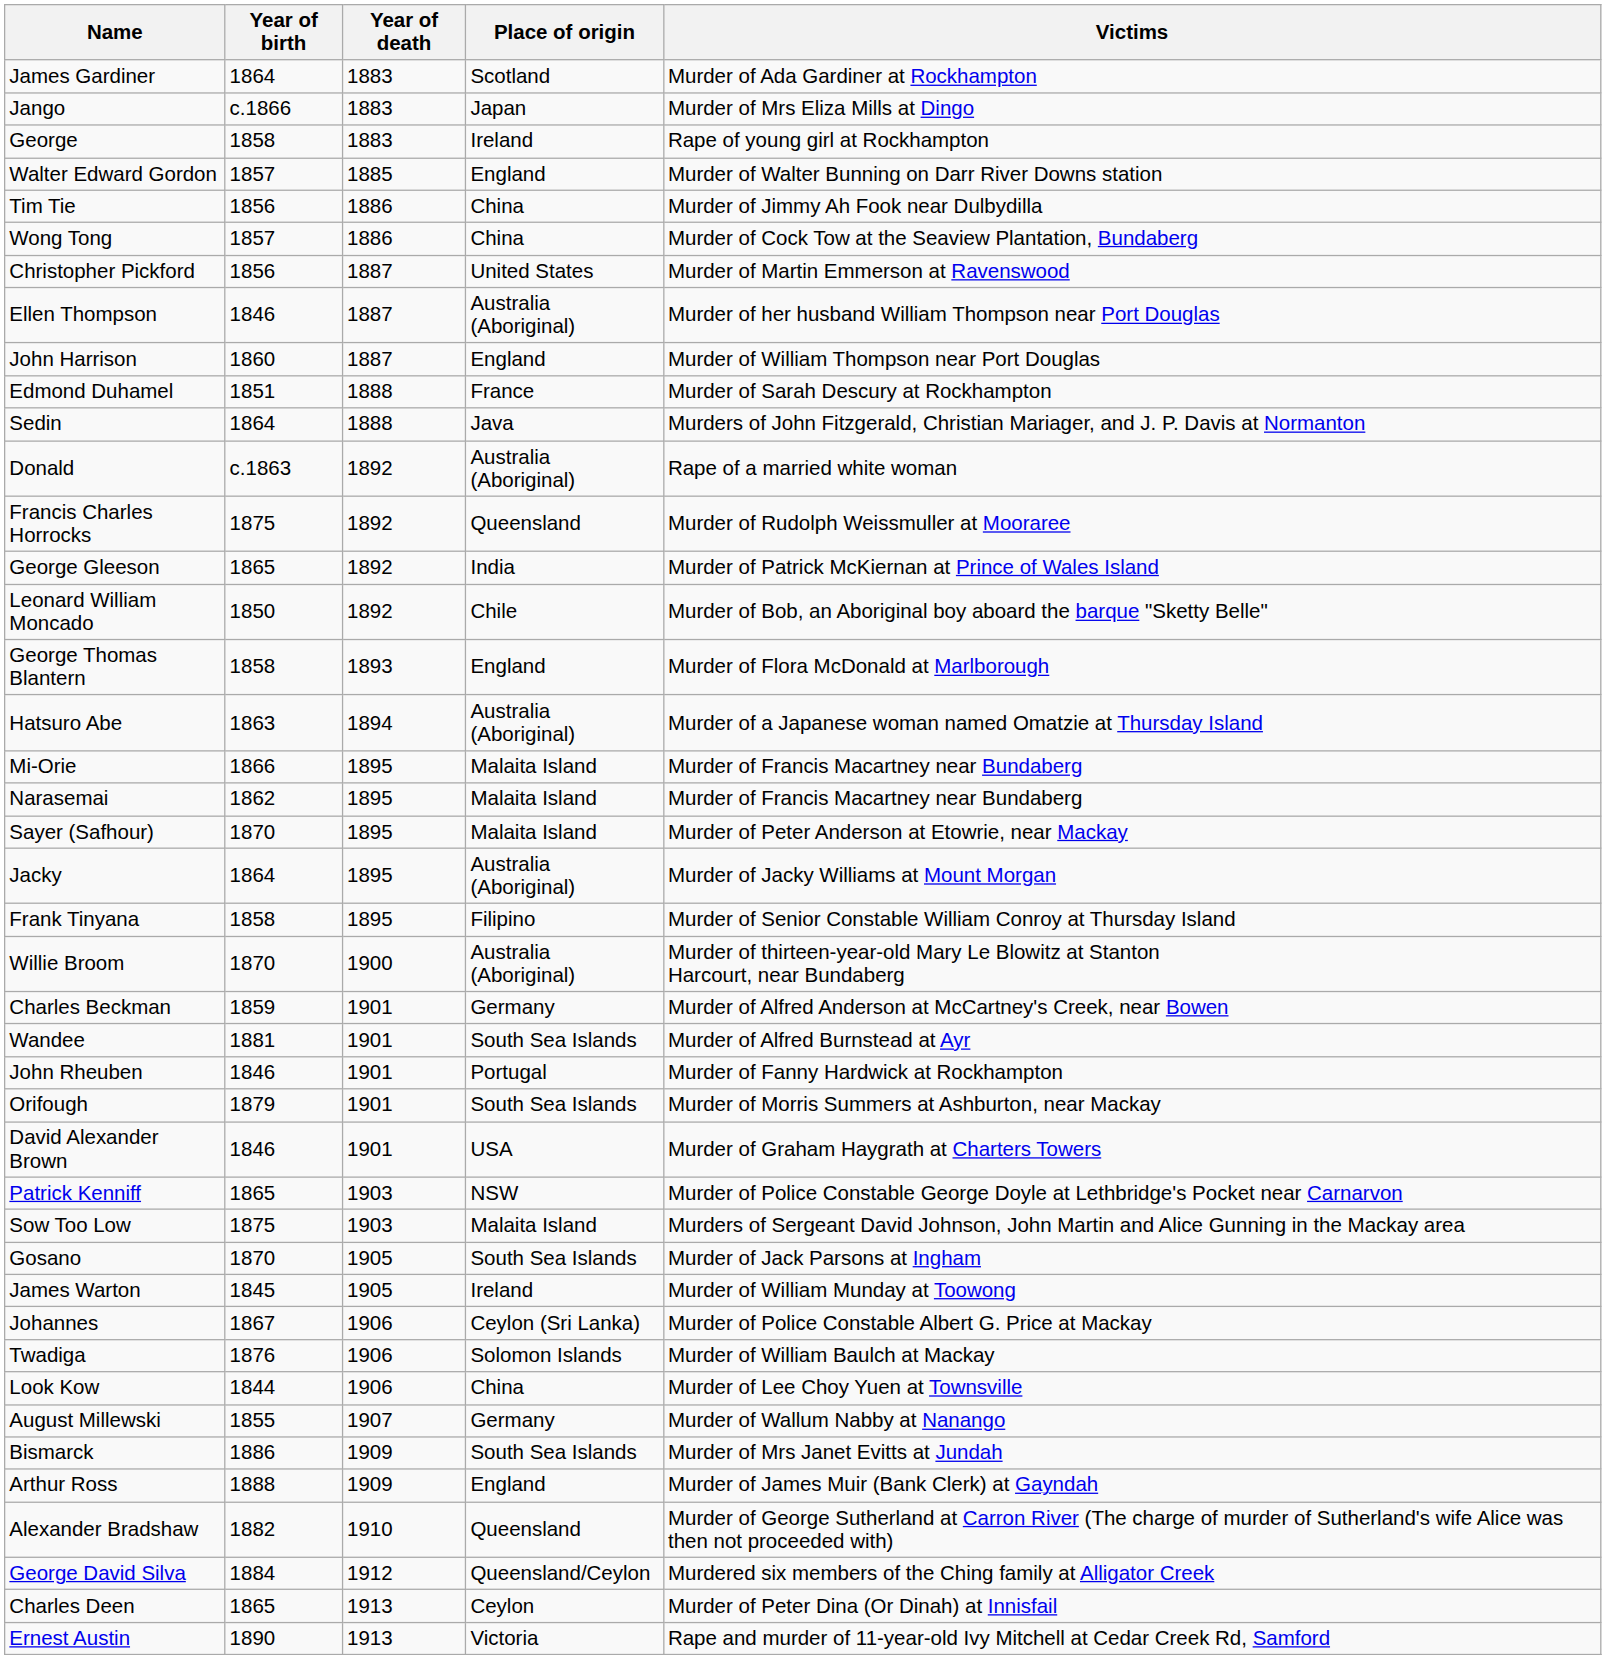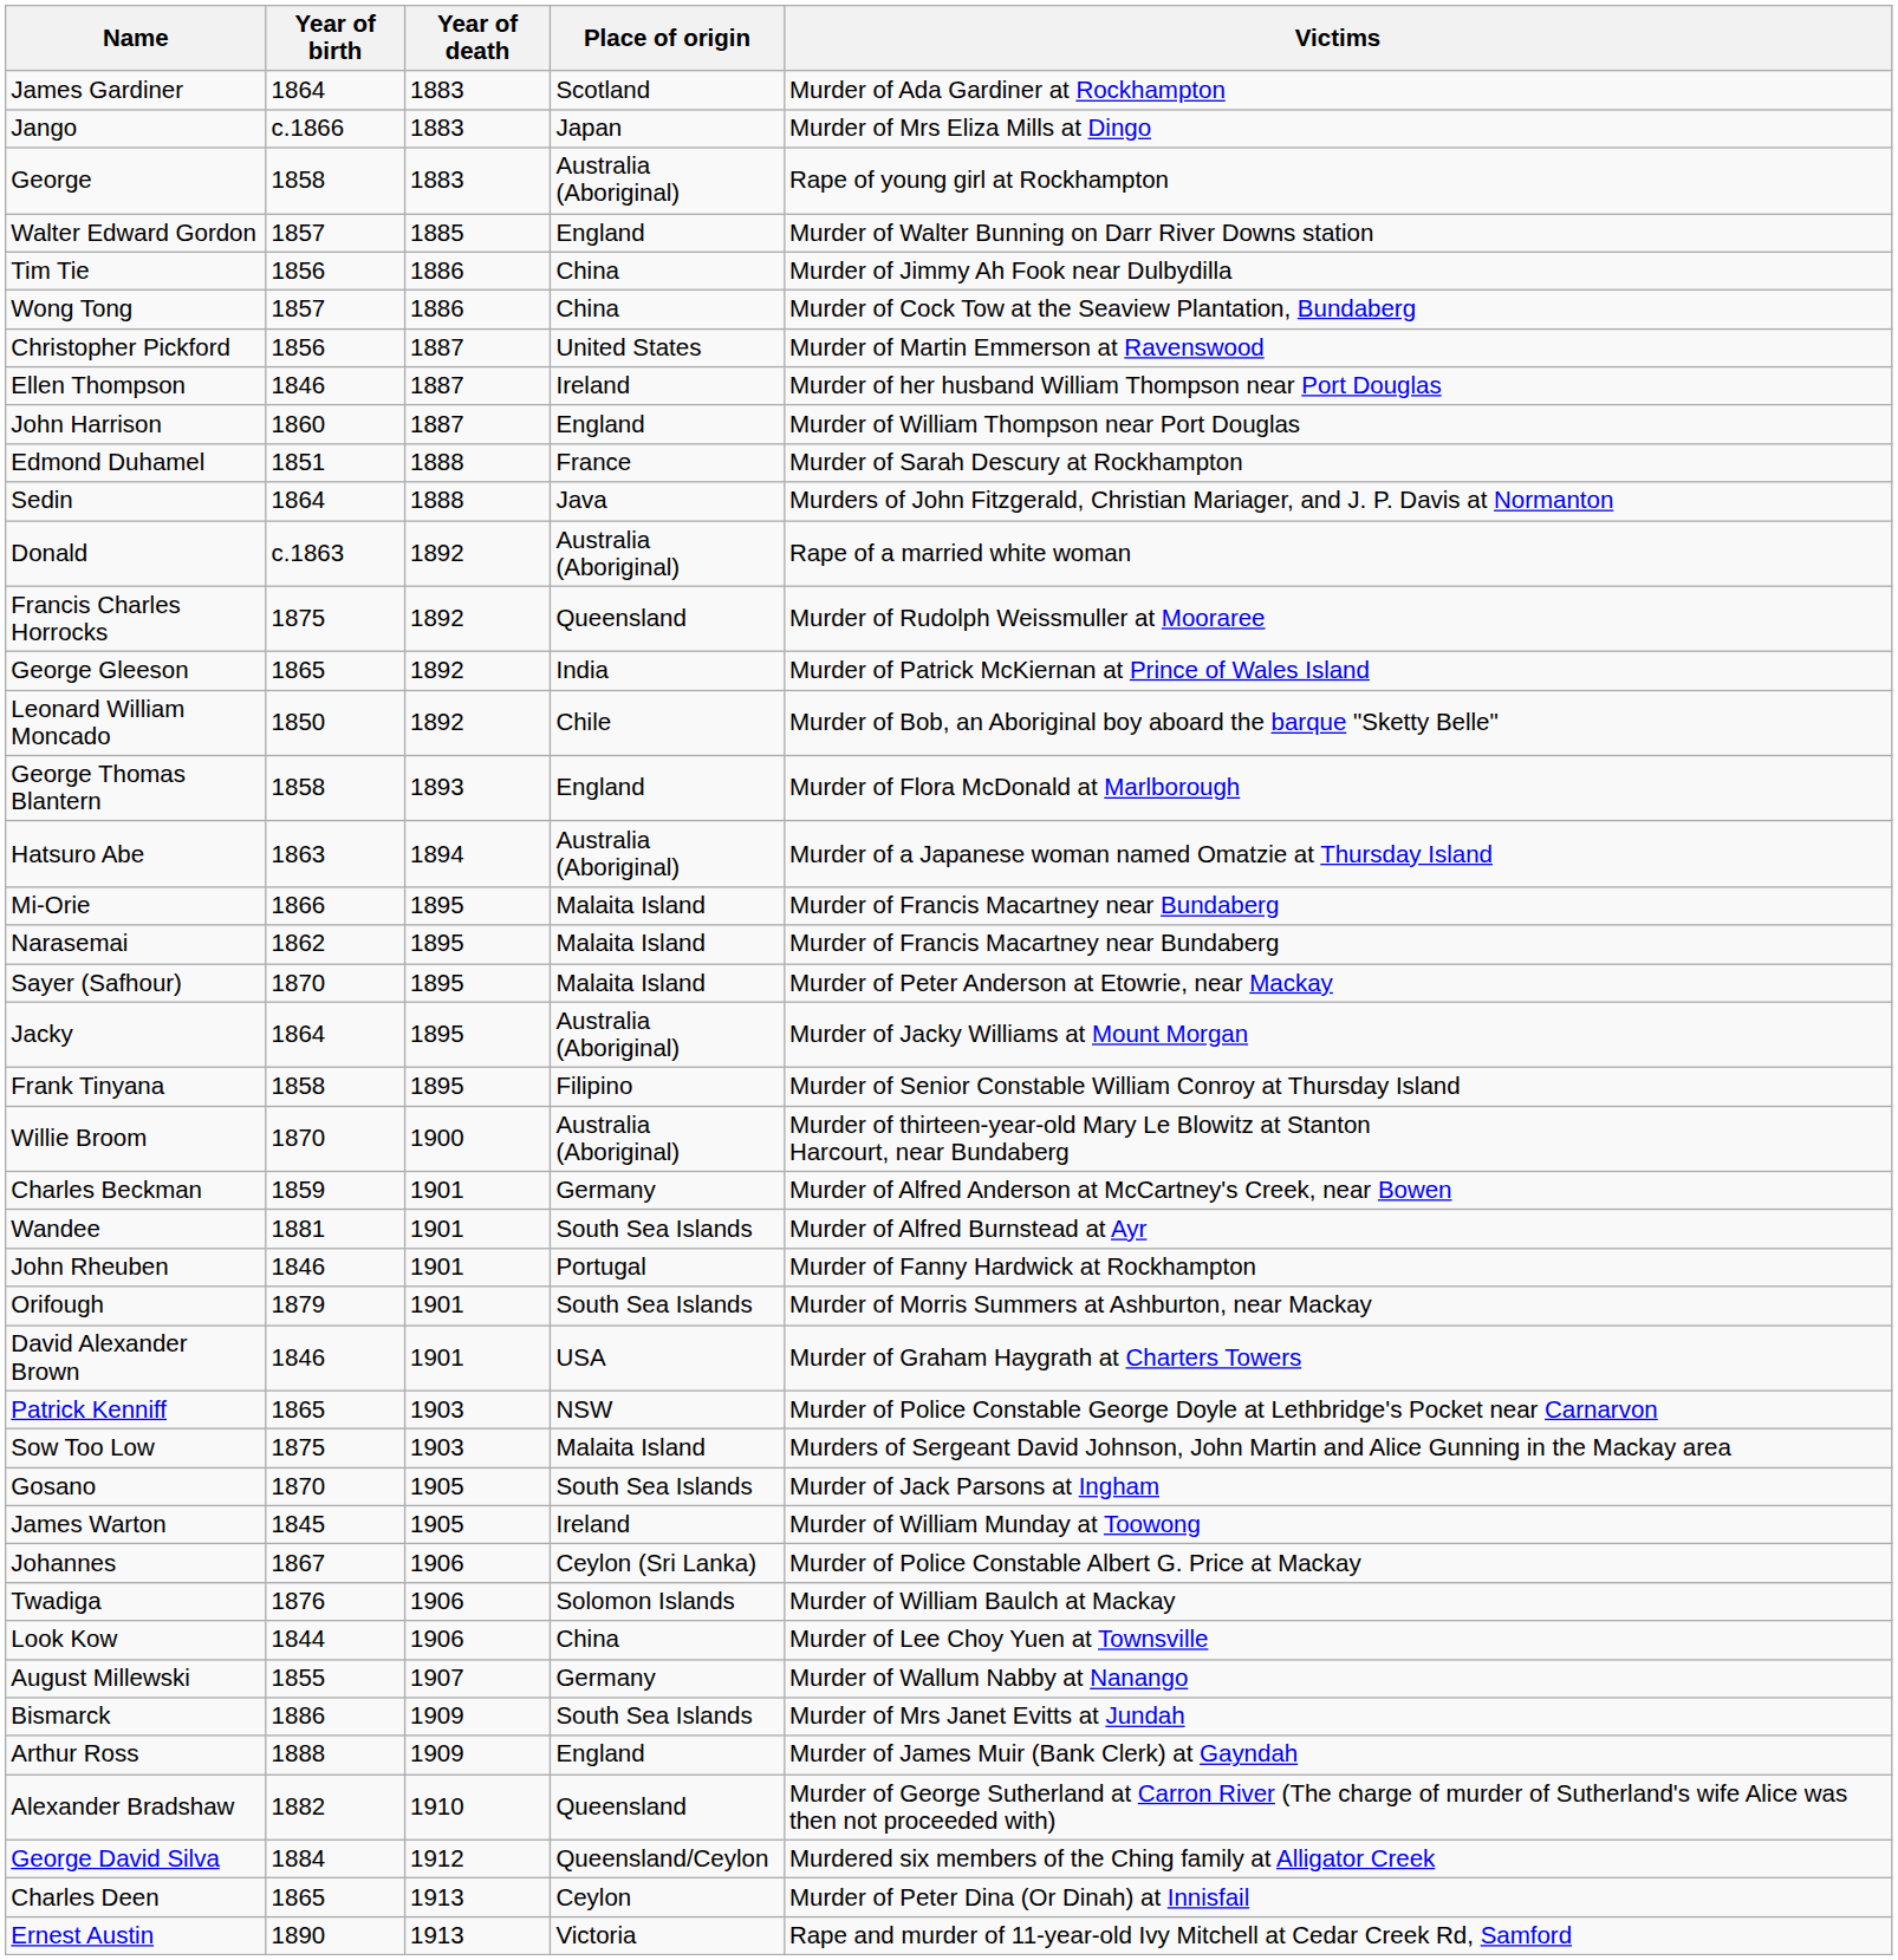George | Place of origin: Ireland -> Australia (Aboriginal)
Ellen Thompson | Place of origin: Australia (Aboriginal) -> Ireland
